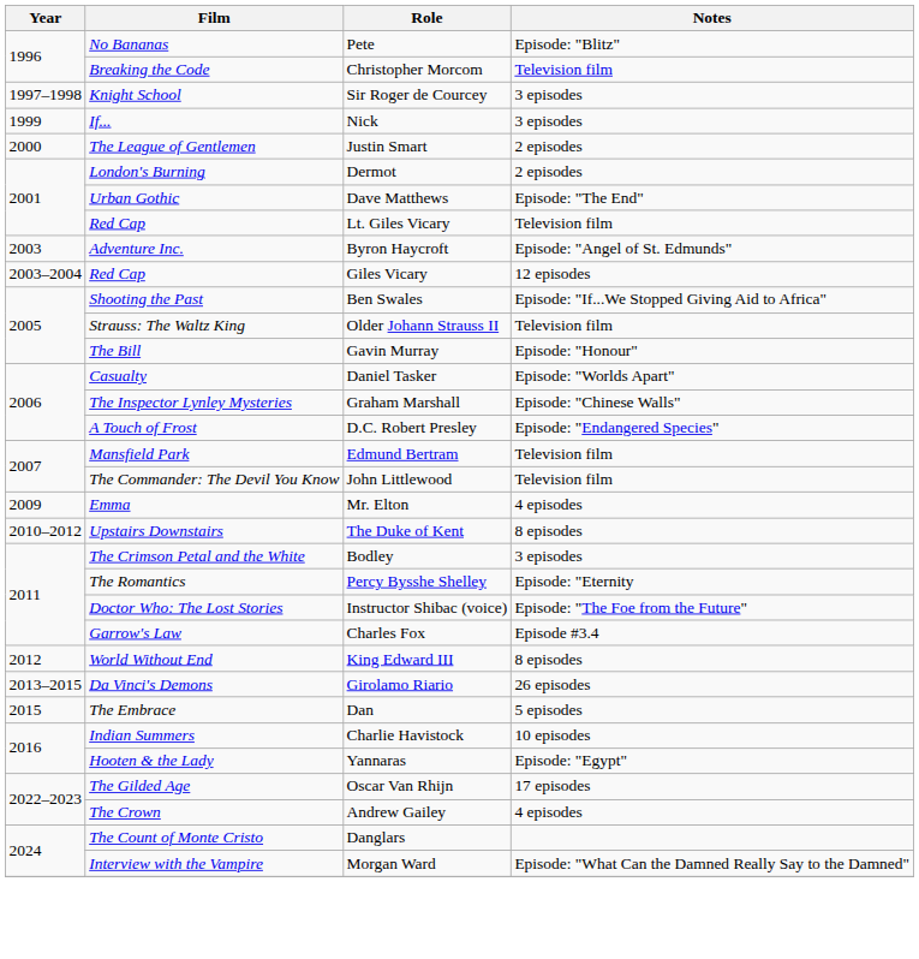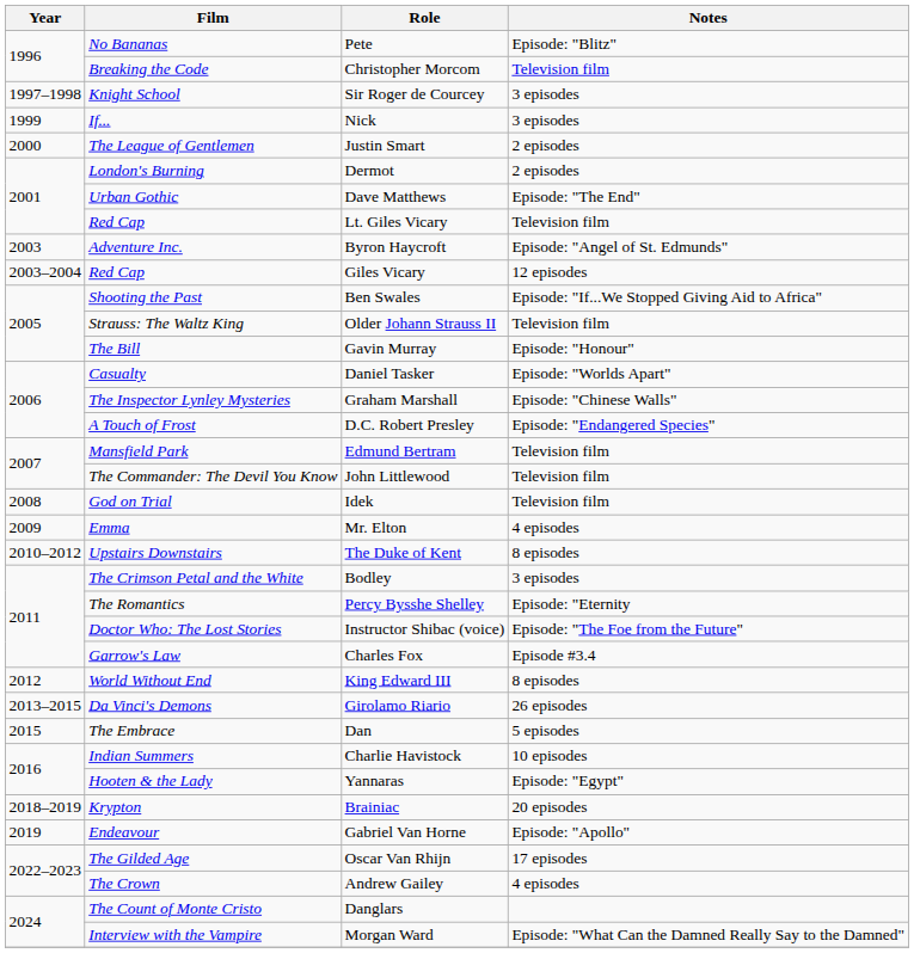+ row: 2008 | God on Trial | Idek | Television film
+ row: 2018–2019 | Krypton | Brainiac | 20 episodes
+ row: 2019 | Endeavour | Gabriel Van Horne | Episode: "Apollo"
